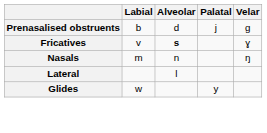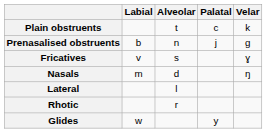+ row: Plain obstruents | t | c | k
Prenasalised obstruents | Alveolar: d -> n
Fricatives | Alveolar: bold -> normal
Nasals | Alveolar: n -> d
+ row: Rhotic | r
